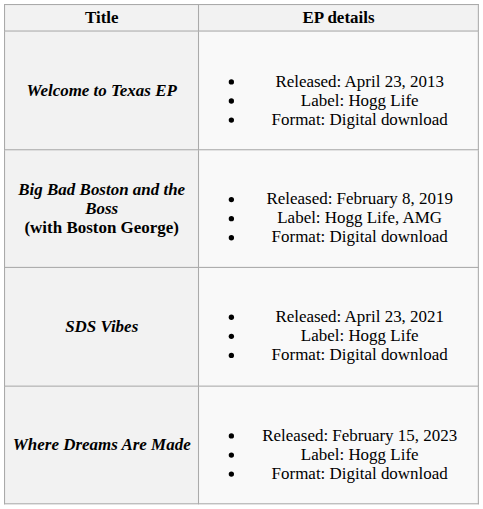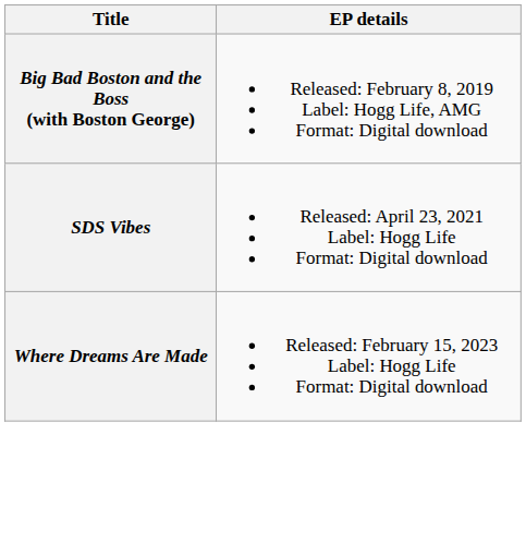- row: Welcome to Texas EP | Released: April 23, 2013 Label: Hogg Life Format: Digital download
